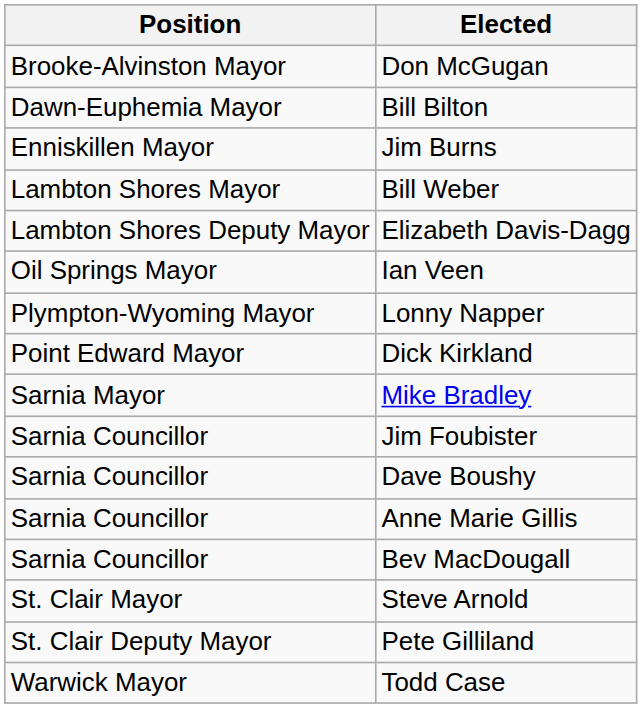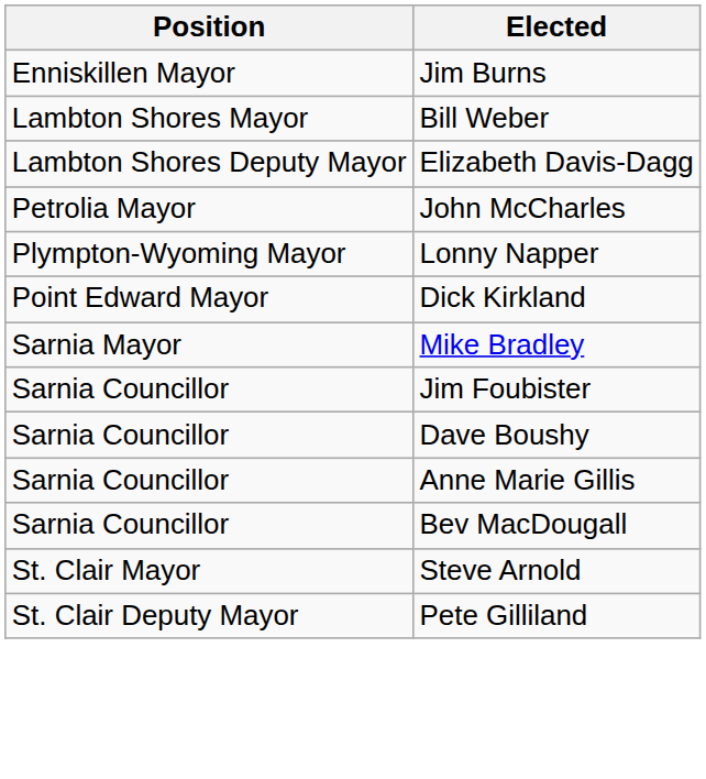- row: Brooke-Alvinston Mayor | Don McGugan
- row: Dawn-Euphemia Mayor | Bill Bilton
- row: Oil Springs Mayor | Ian Veen
+ row: Petrolia Mayor | John McCharles
- row: Warwick Mayor | Todd Case
